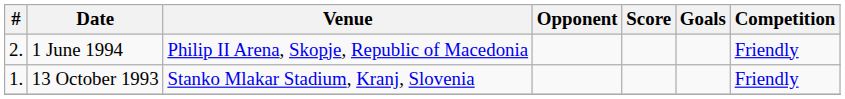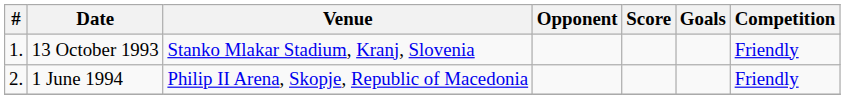rows swapped: 13 October 1993 <-> 1 June 1994
